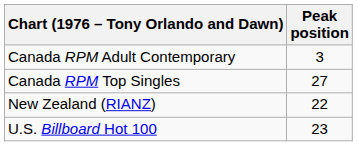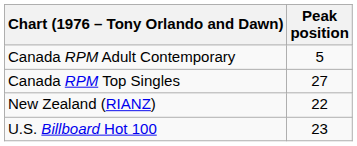Canada RPM Adult Contemporary | Peak position: 3 -> 5
